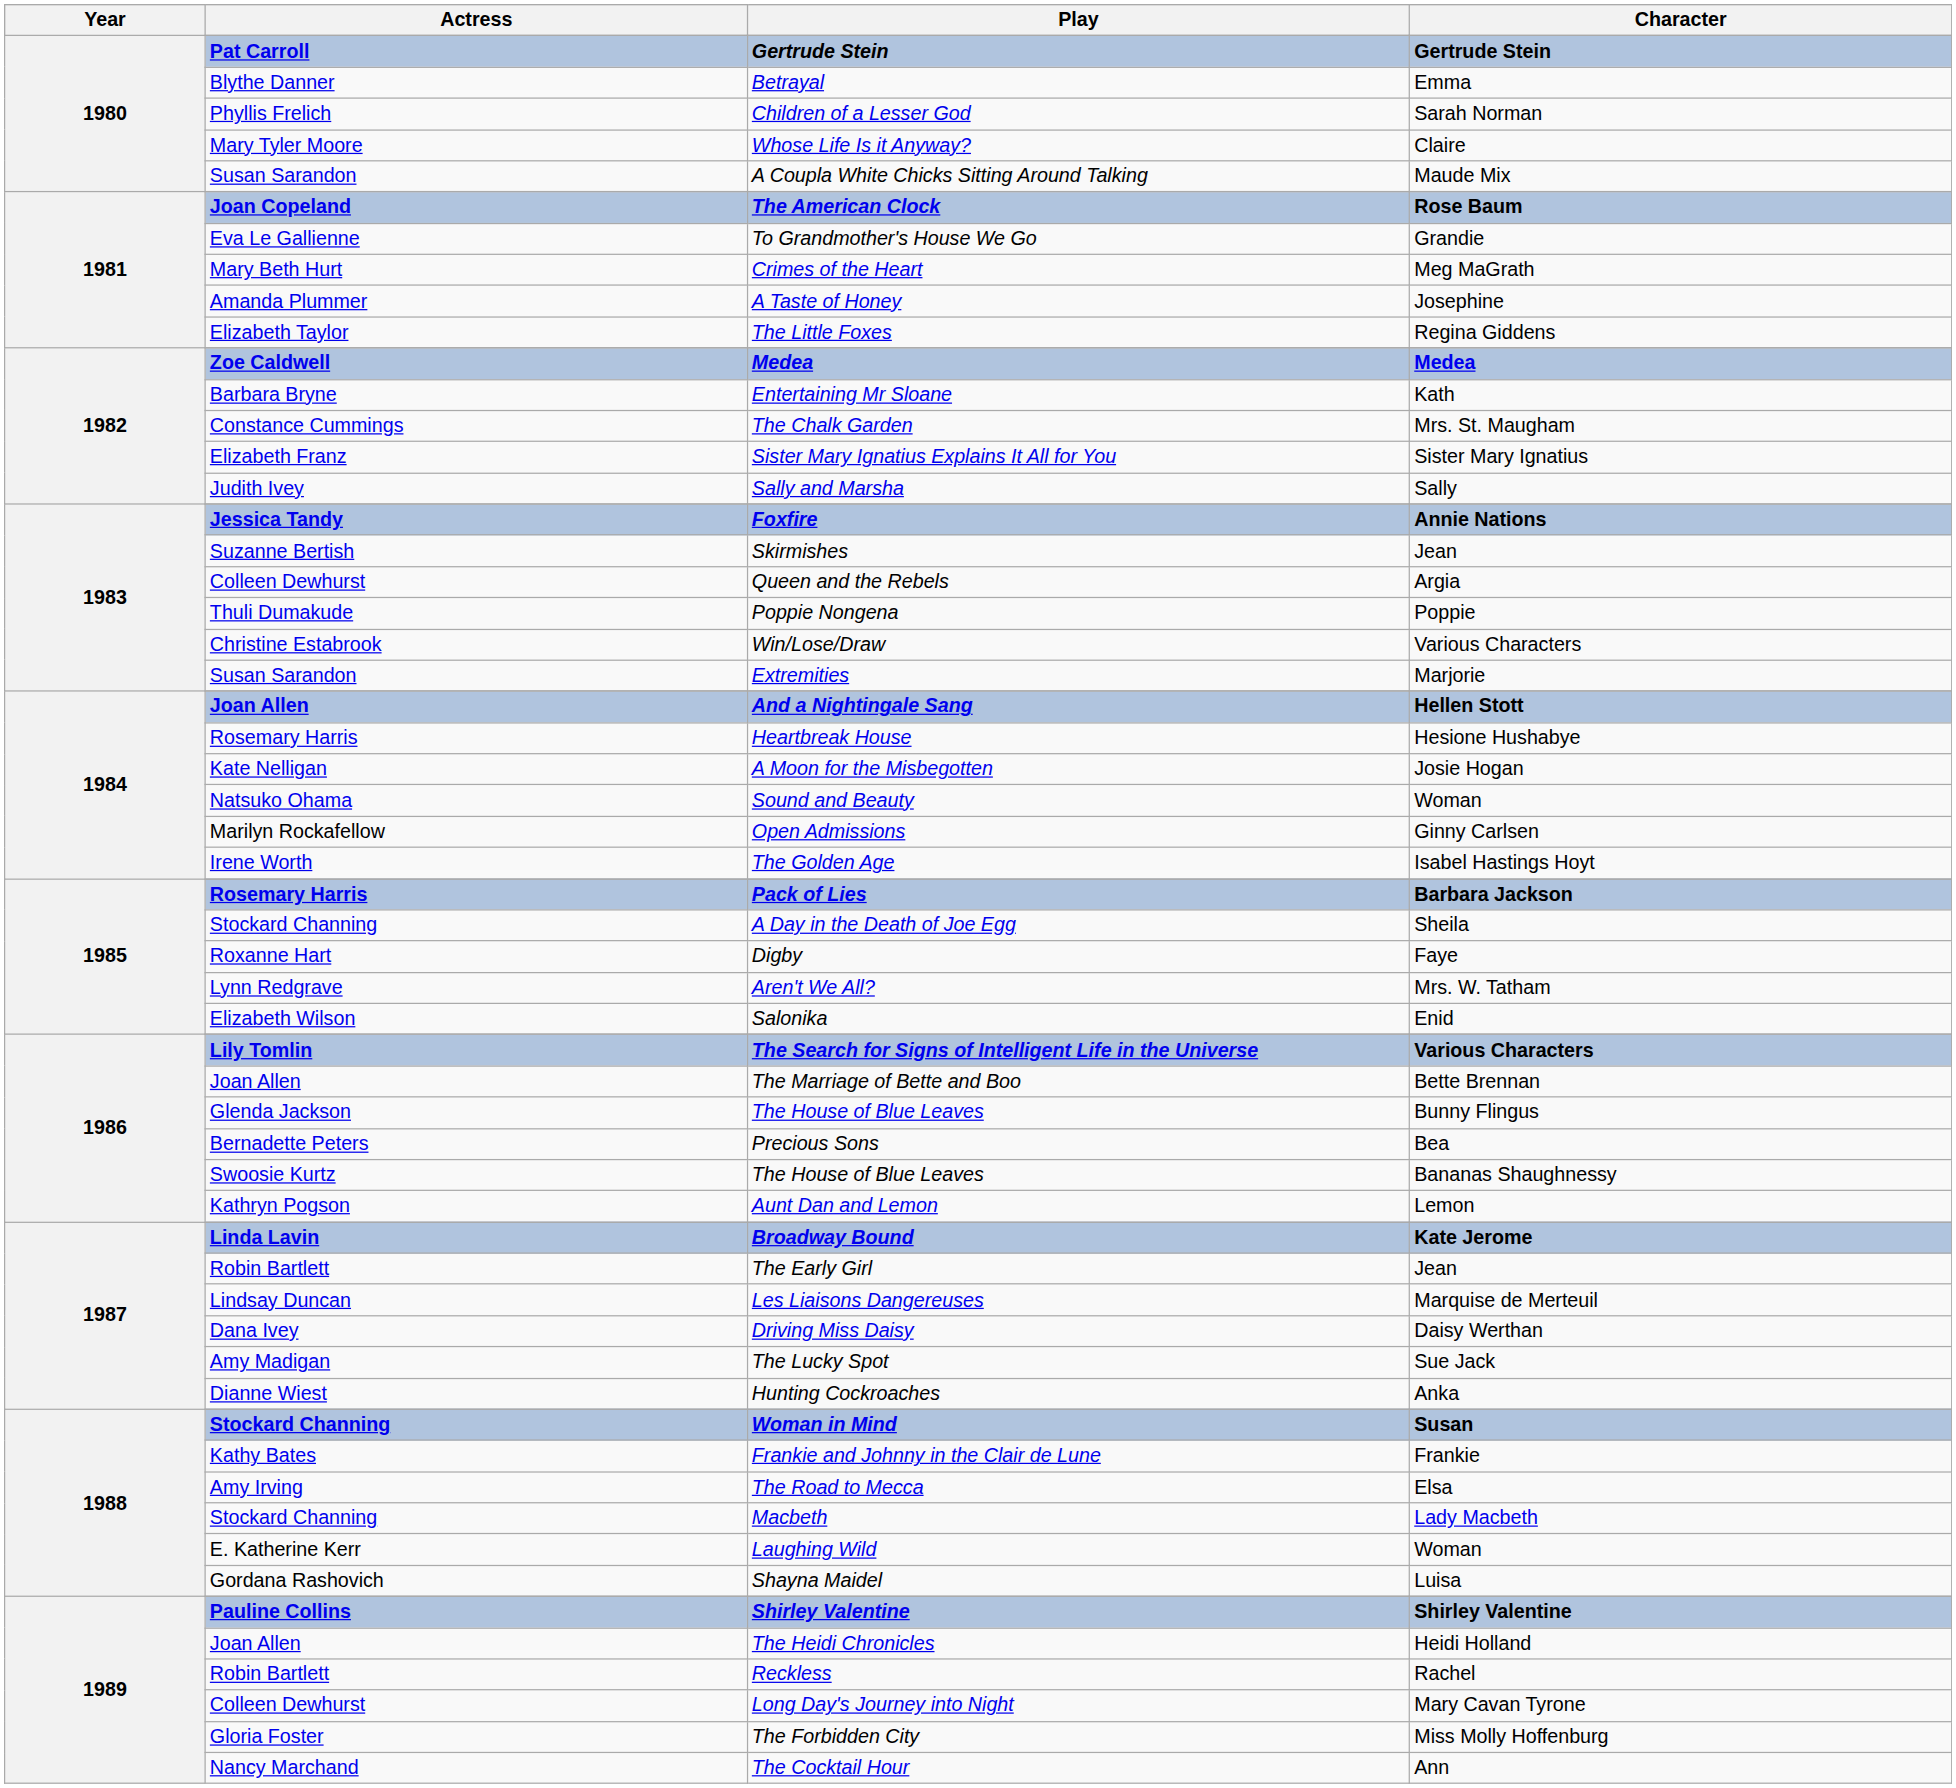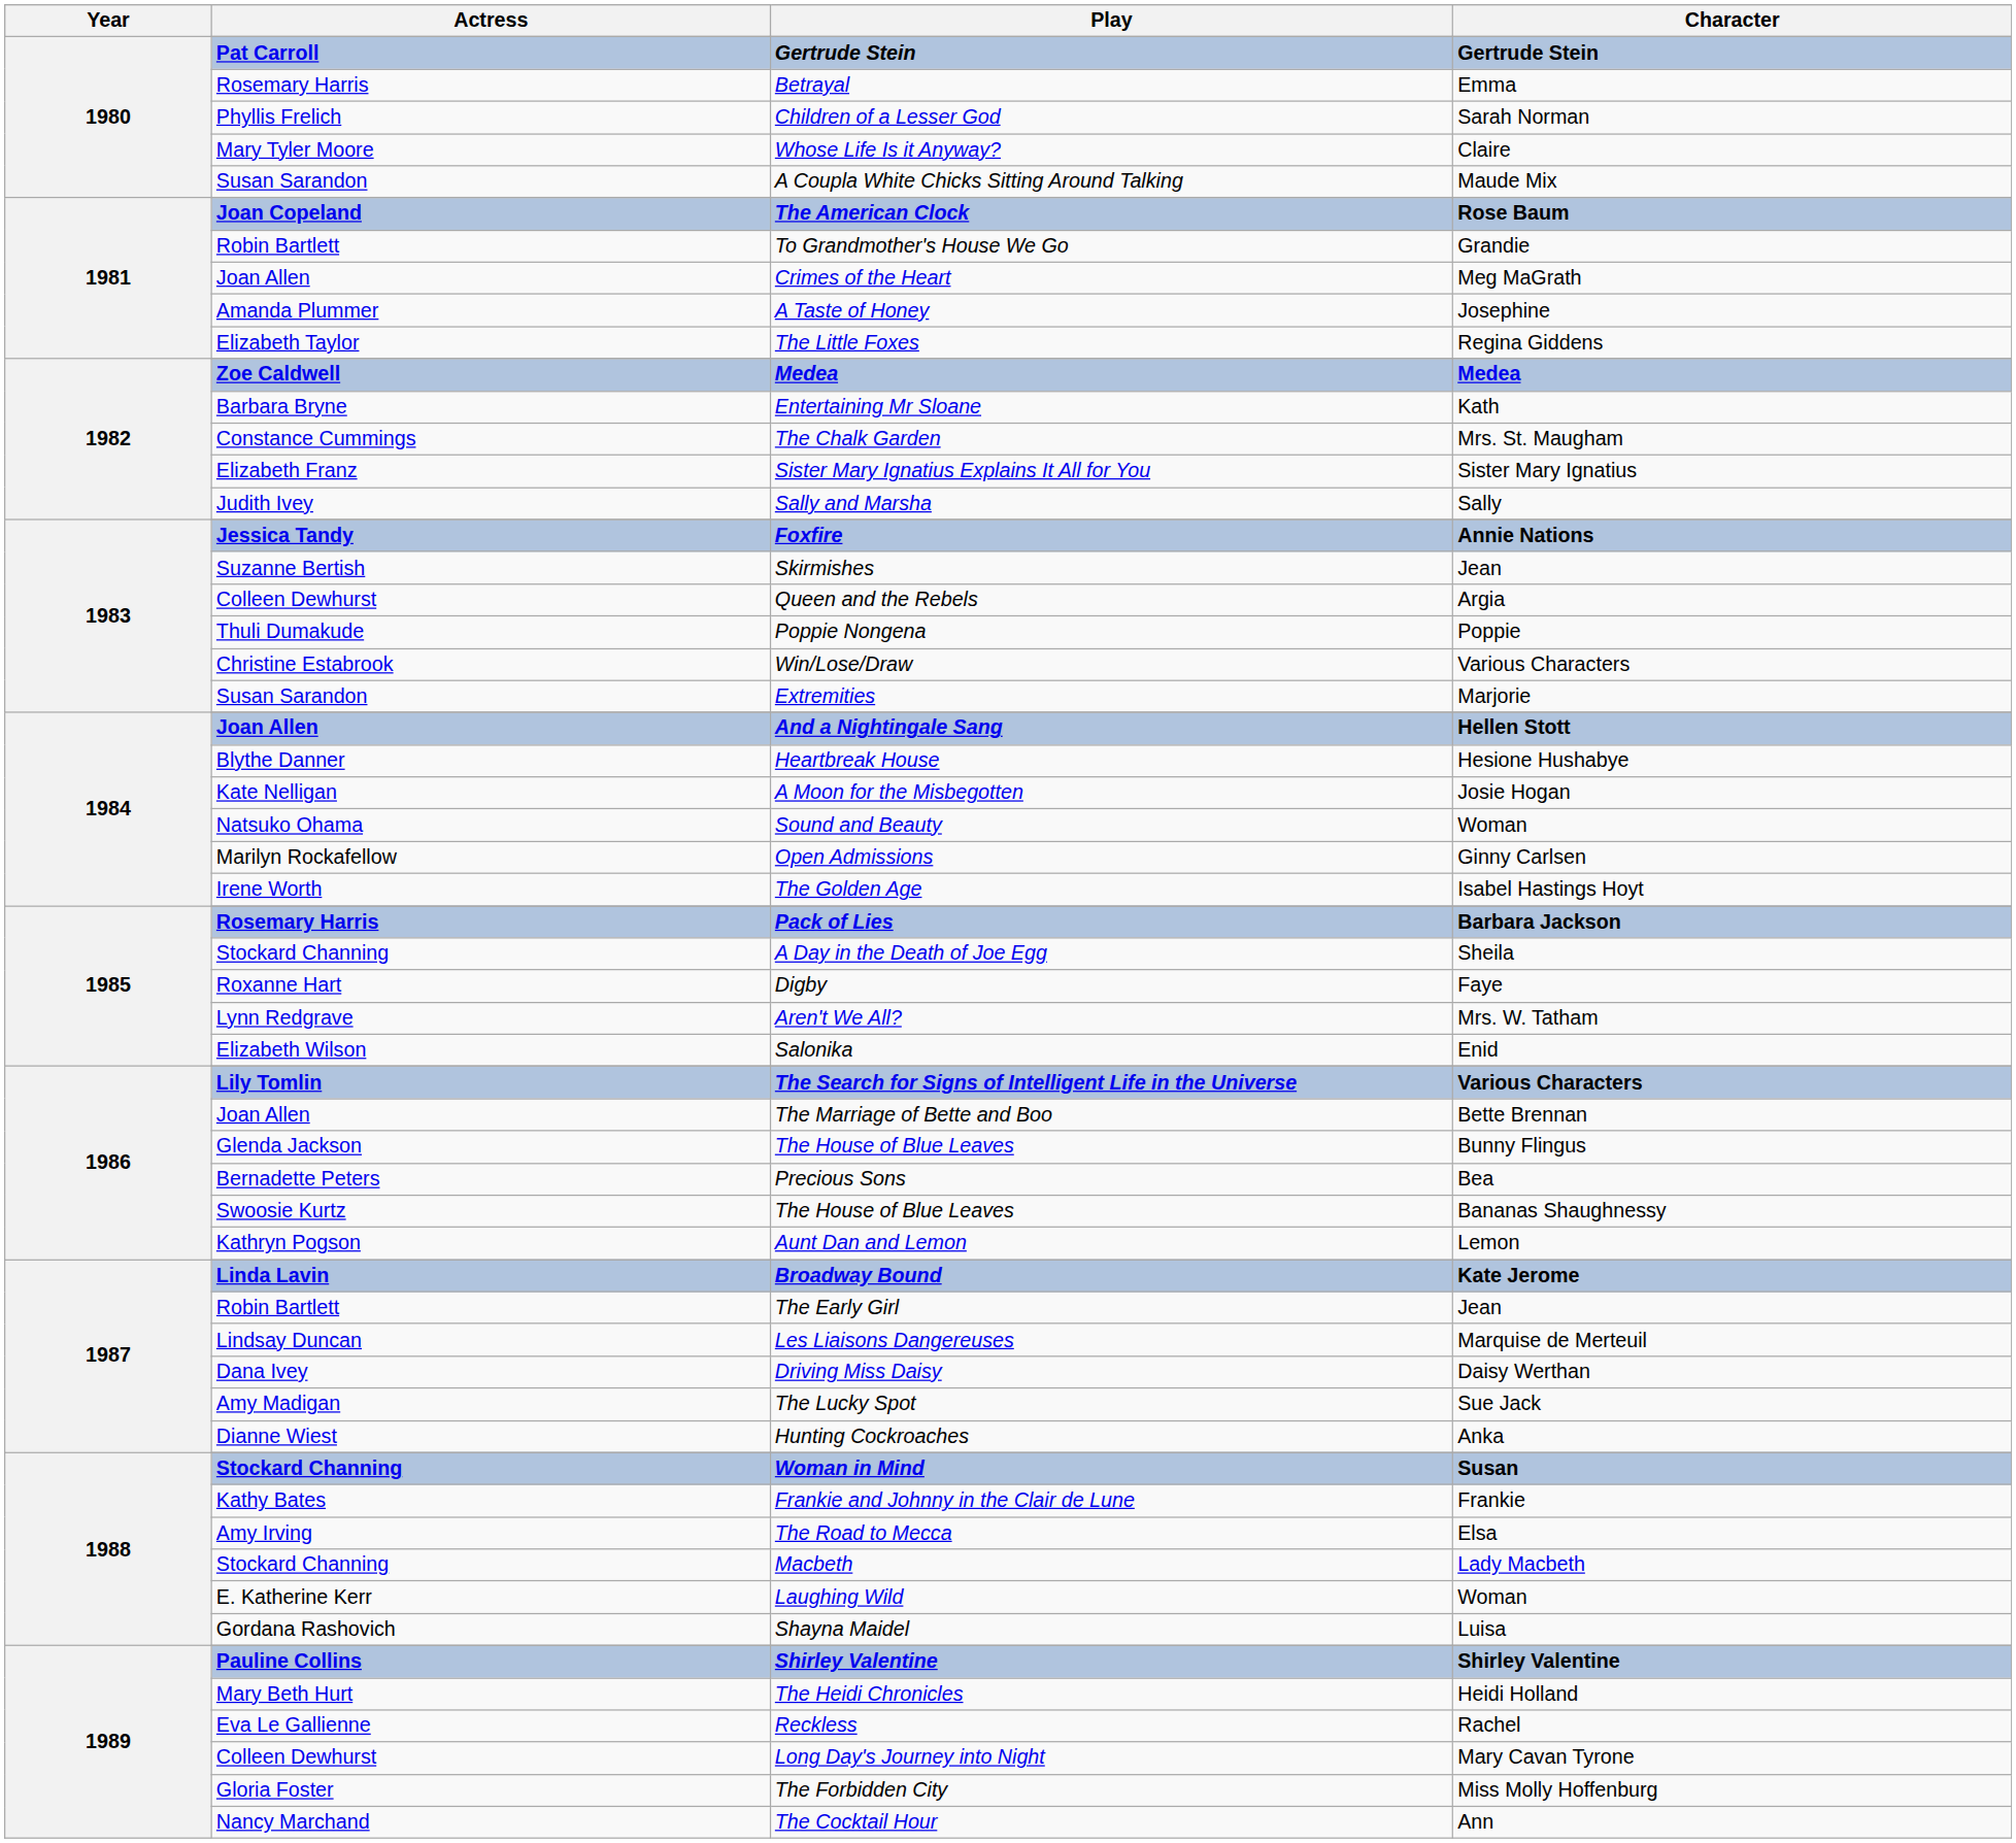Betrayal | Actress: Blythe Danner -> Rosemary Harris
To Grandmother's House We Go | Actress: Eva Le Gallienne -> Robin Bartlett
Crimes of the Heart | Actress: Mary Beth Hurt -> Joan Allen
Heartbreak House | Actress: Rosemary Harris -> Blythe Danner
The Heidi Chronicles | Actress: Joan Allen -> Mary Beth Hurt
Reckless | Actress: Robin Bartlett -> Eva Le Gallienne
